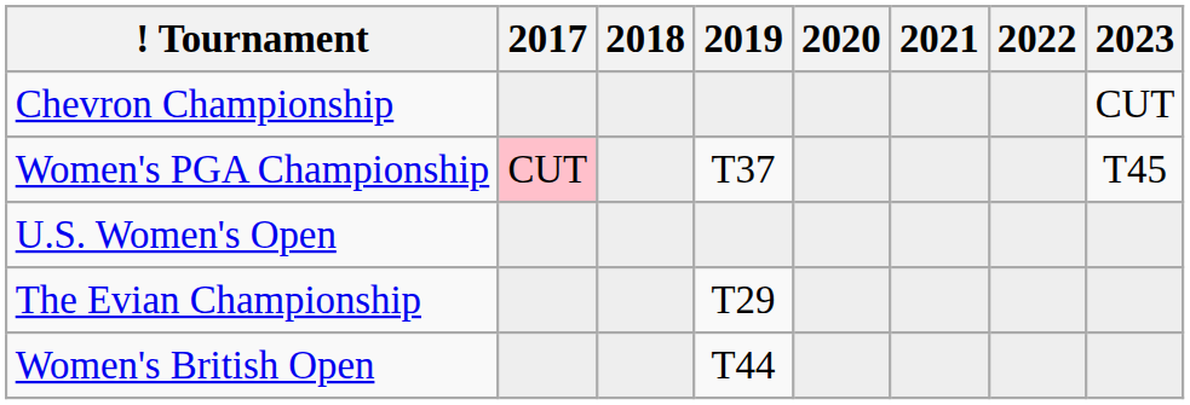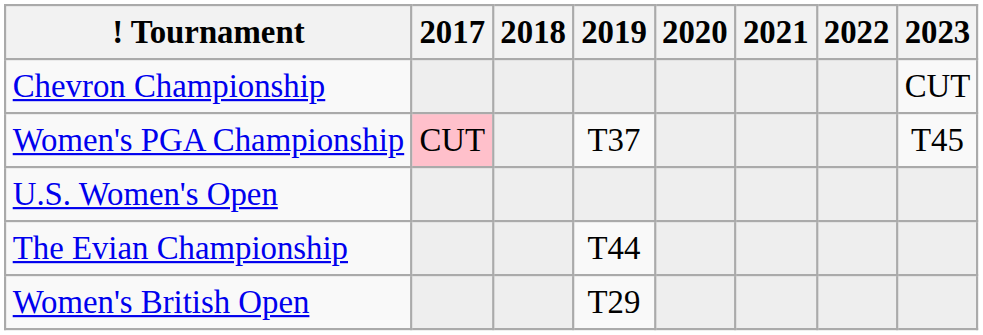The Evian Championship | 2019: T29 -> T44
Women's British Open | 2019: T44 -> T29
